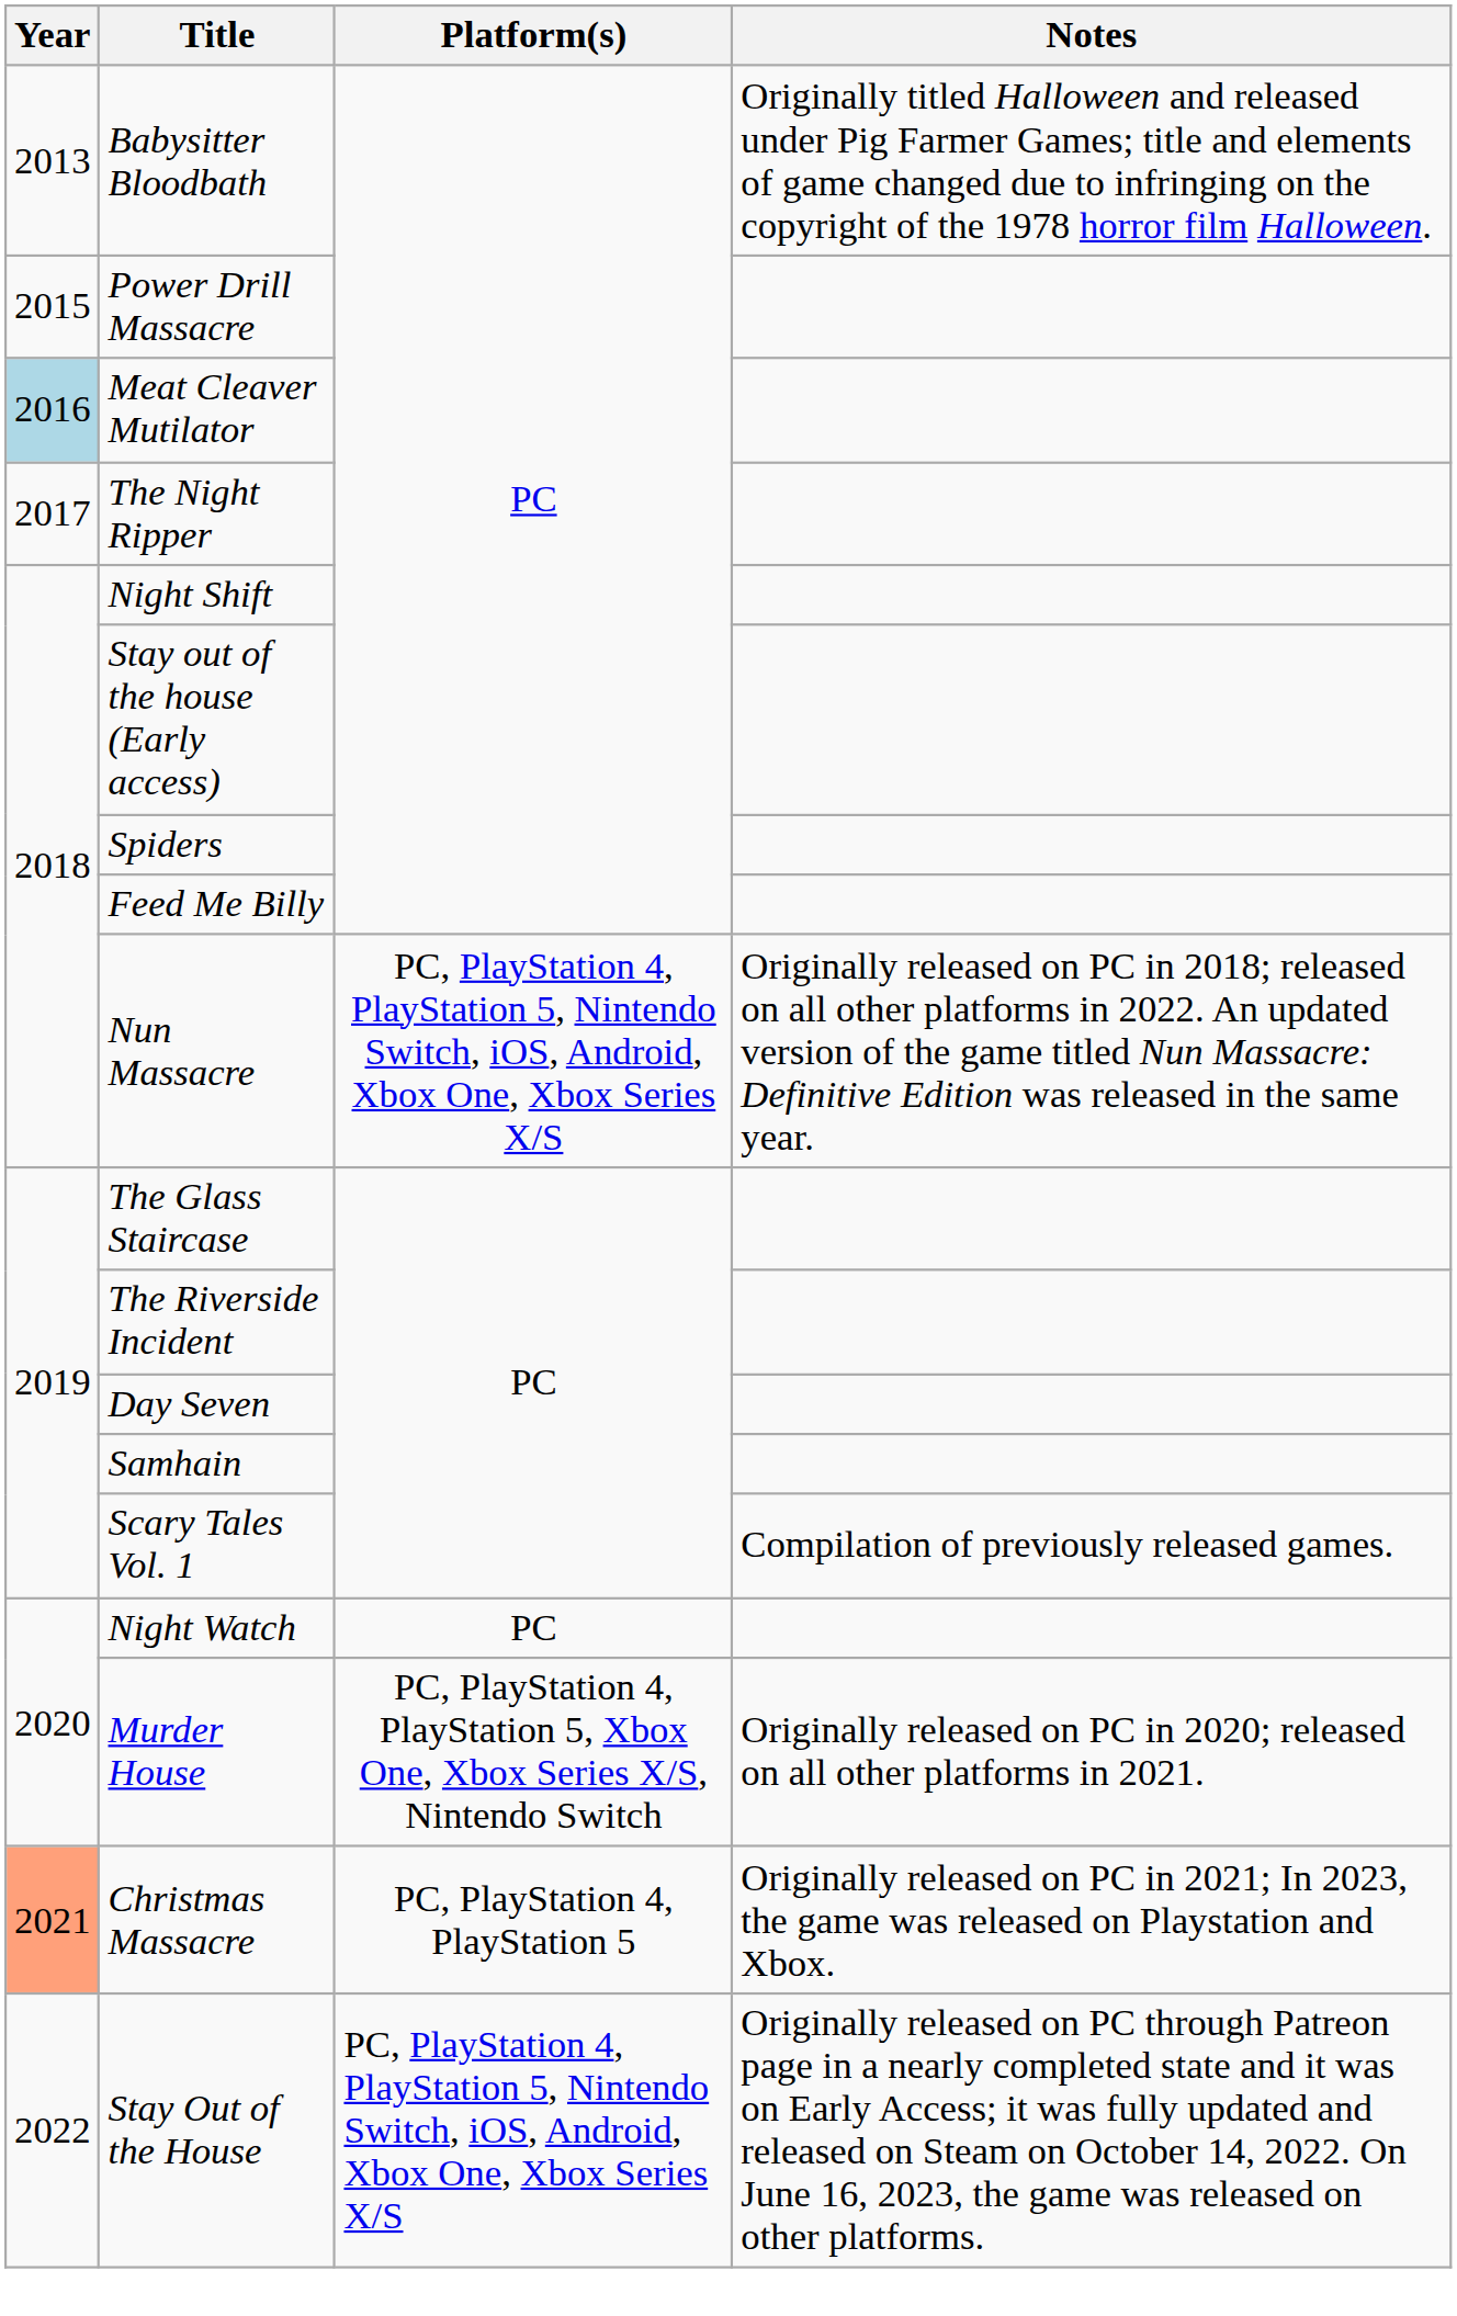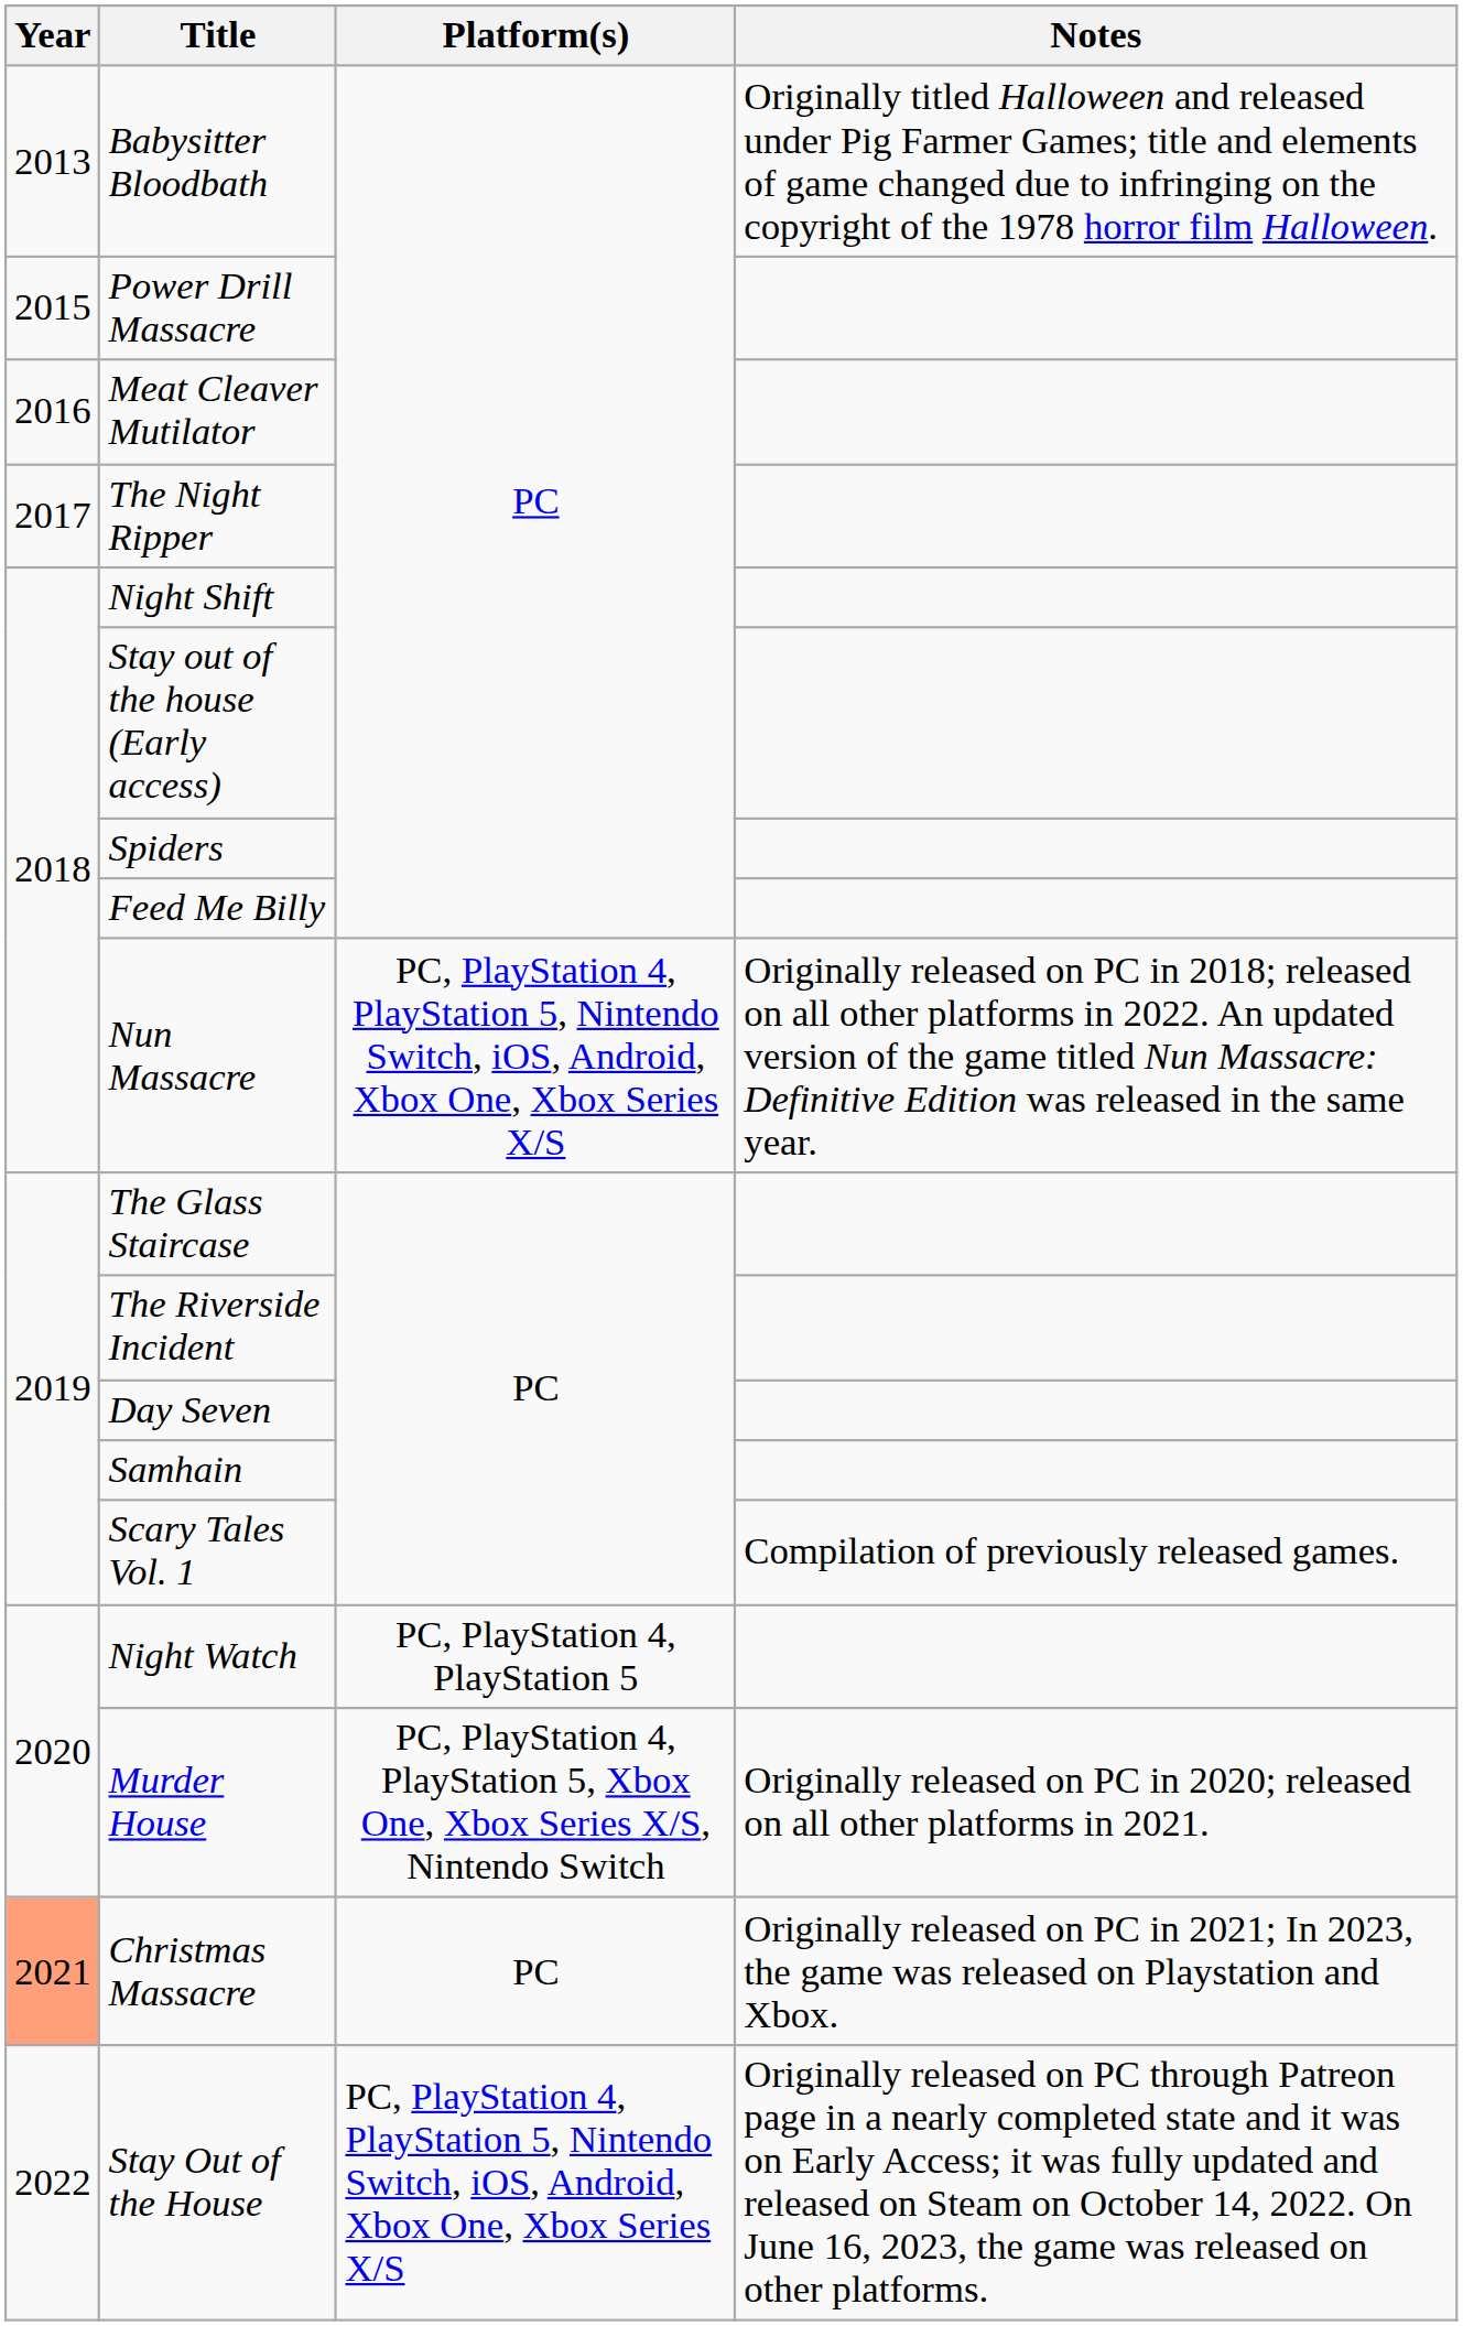Meat Cleaver Mutilator | Year: lightblue background -> no background
Night Watch | Platform(s): PC -> PC, PlayStation 4, PlayStation 5
Christmas Massacre | Platform(s): PC, PlayStation 4, PlayStation 5 -> PC
